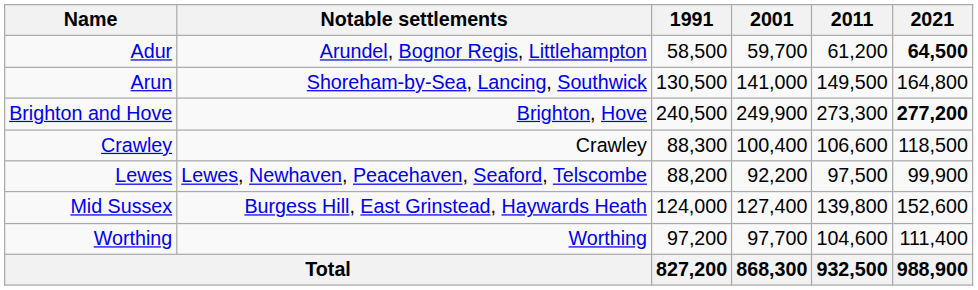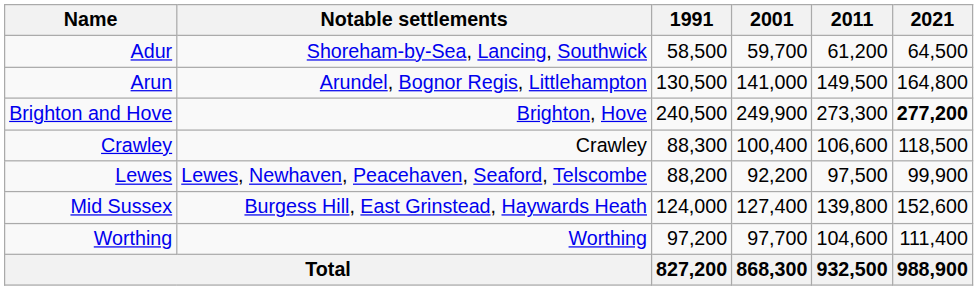Adur | Notable settlements: Arundel, Bognor Regis, Littlehampton -> Shoreham-by-Sea, Lancing, Southwick
Adur | 2021: bold -> normal
Arun | Notable settlements: Shoreham-by-Sea, Lancing, Southwick -> Arundel, Bognor Regis, Littlehampton
